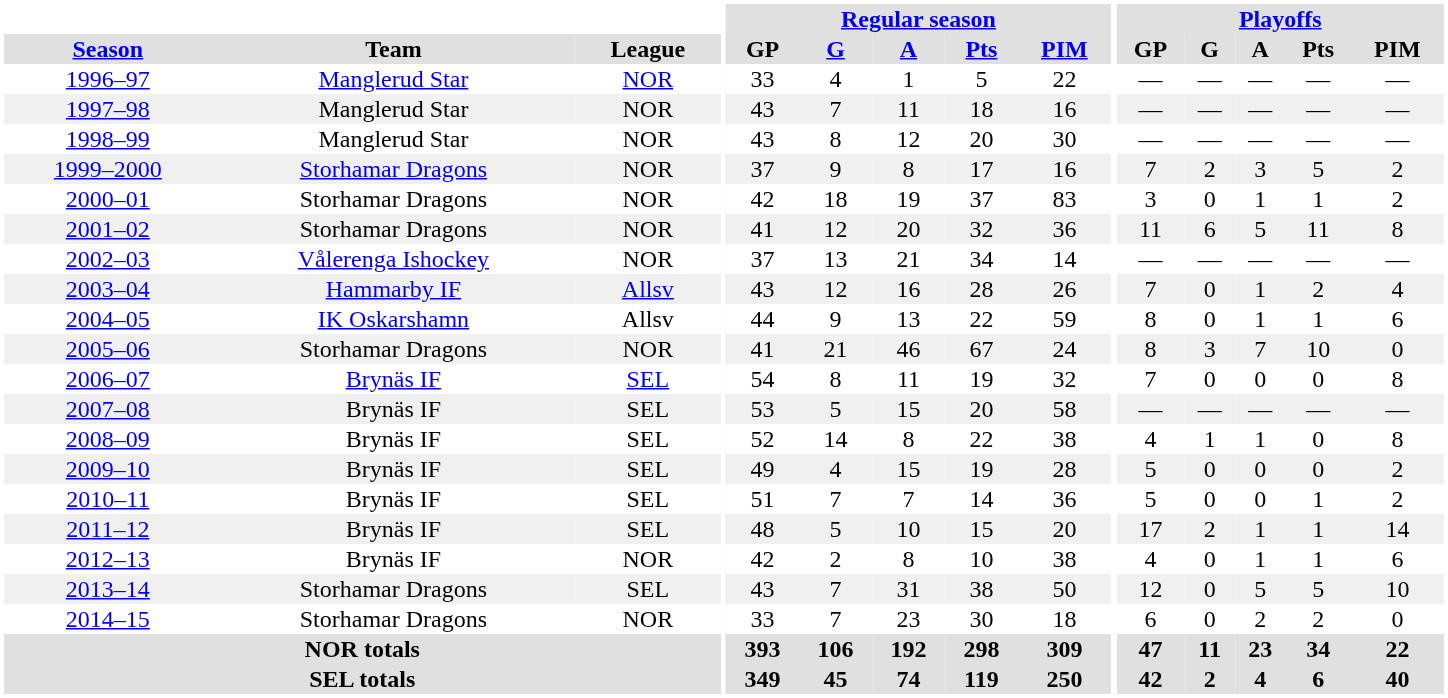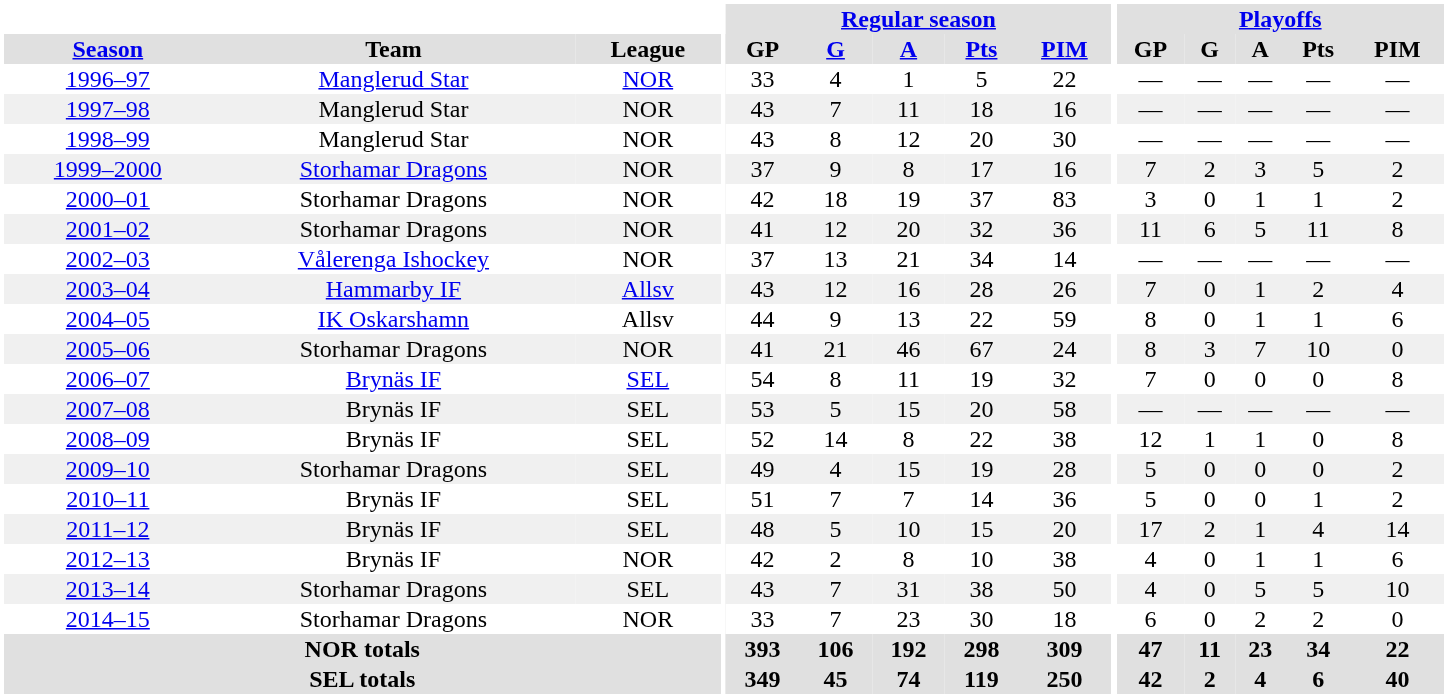2008–09 | Playoffs / GP: 4 -> 12
2009–10 | Team: Brynäs IF -> Storhamar Dragons
2011–12 | Playoffs / Pts: 1 -> 4
2013–14 | Playoffs / GP: 12 -> 4
